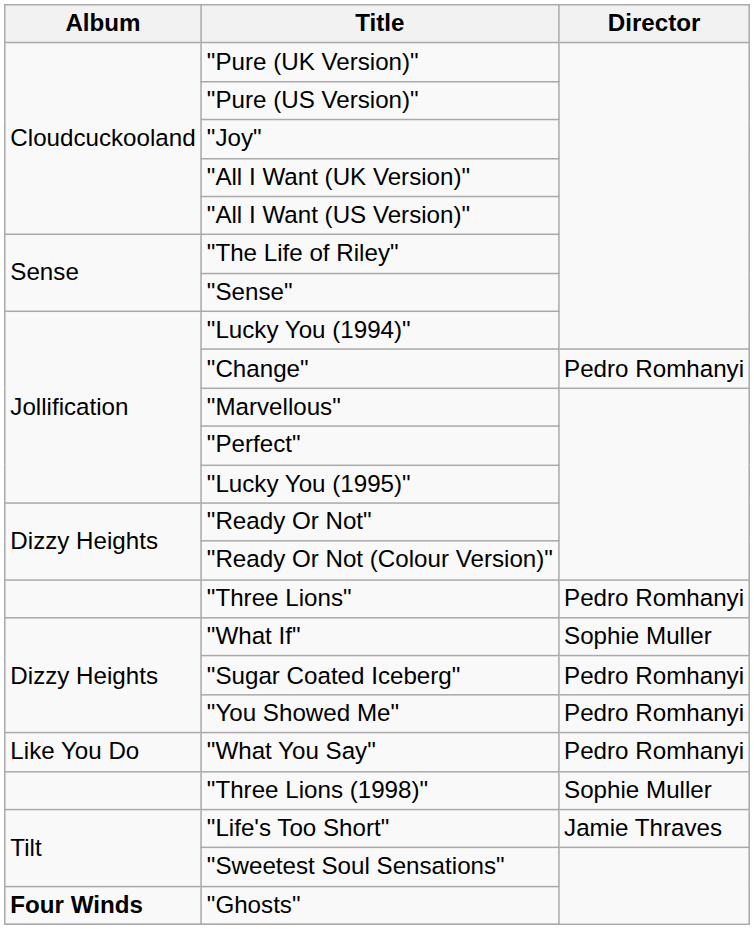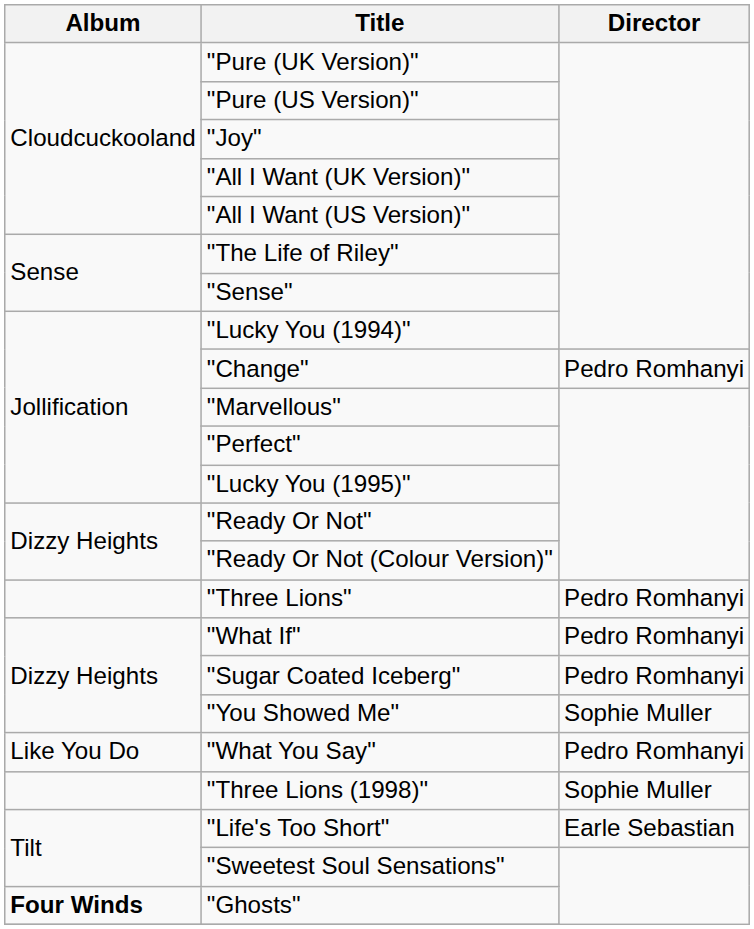"What If" | Director: Sophie Muller -> Pedro Romhanyi
"You Showed Me" | Director: Pedro Romhanyi -> Sophie Muller
"Life's Too Short" | Director: Jamie Thraves -> Earle Sebastian
